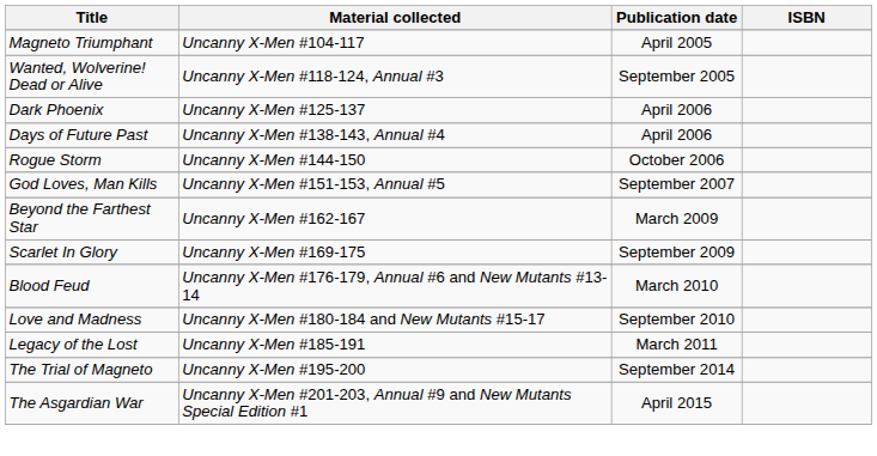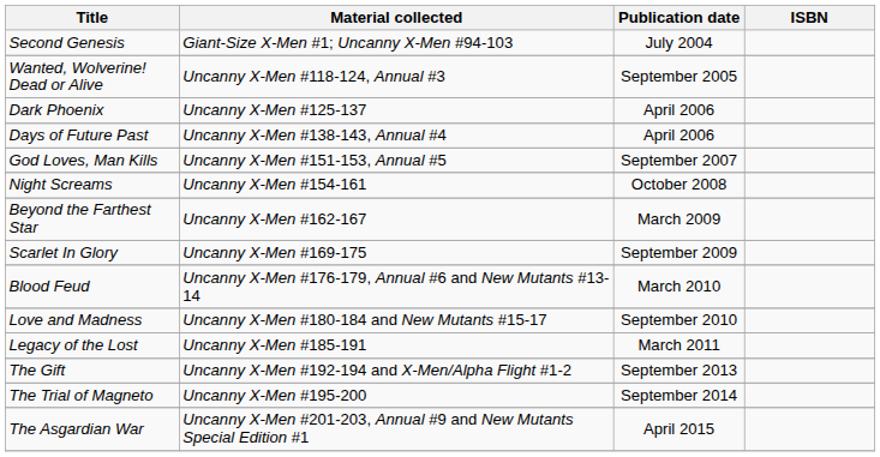+ row: Second Genesis | Giant-Size X-Men #1; Uncanny X-Men #94-103 | July 2004
- row: Magneto Triumphant | Uncanny X-Men #104-117 | April 2005
- row: Rogue Storm | Uncanny X-Men #144-150 | October 2006
+ row: Night Screams | Uncanny X-Men #154-161 | October 2008
+ row: The Gift | Uncanny X-Men #192-194 and X-Men/Alpha Flight #1-2 | September 2013
